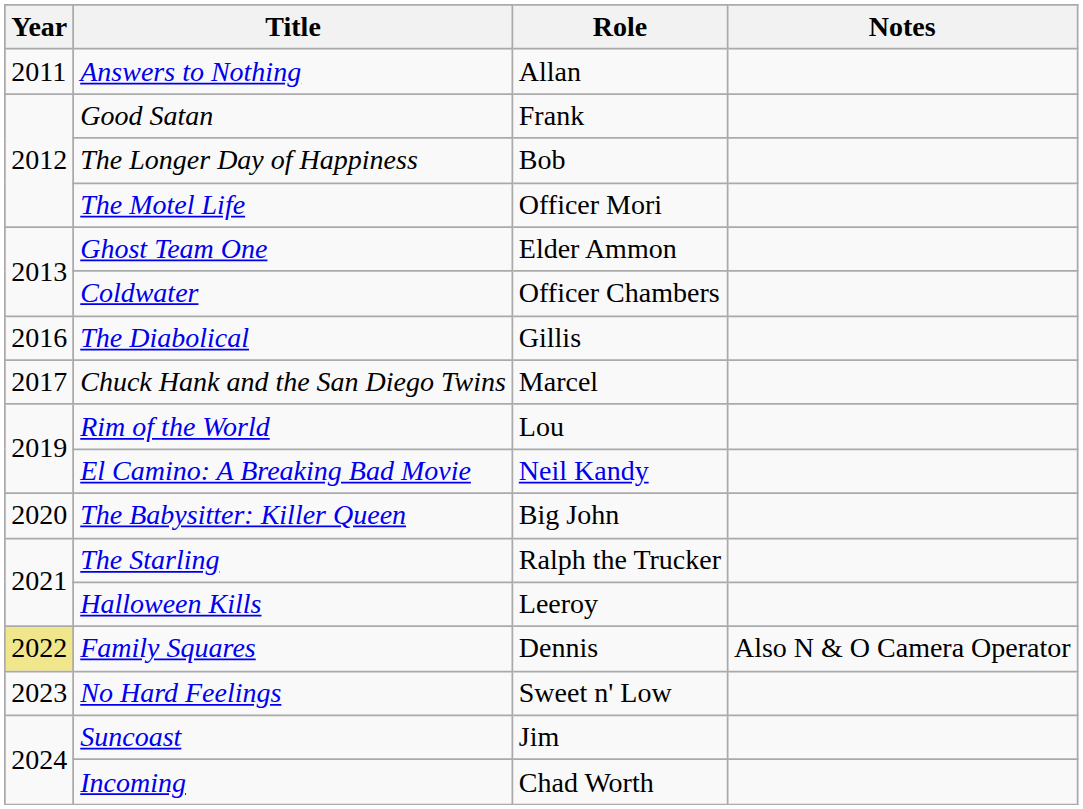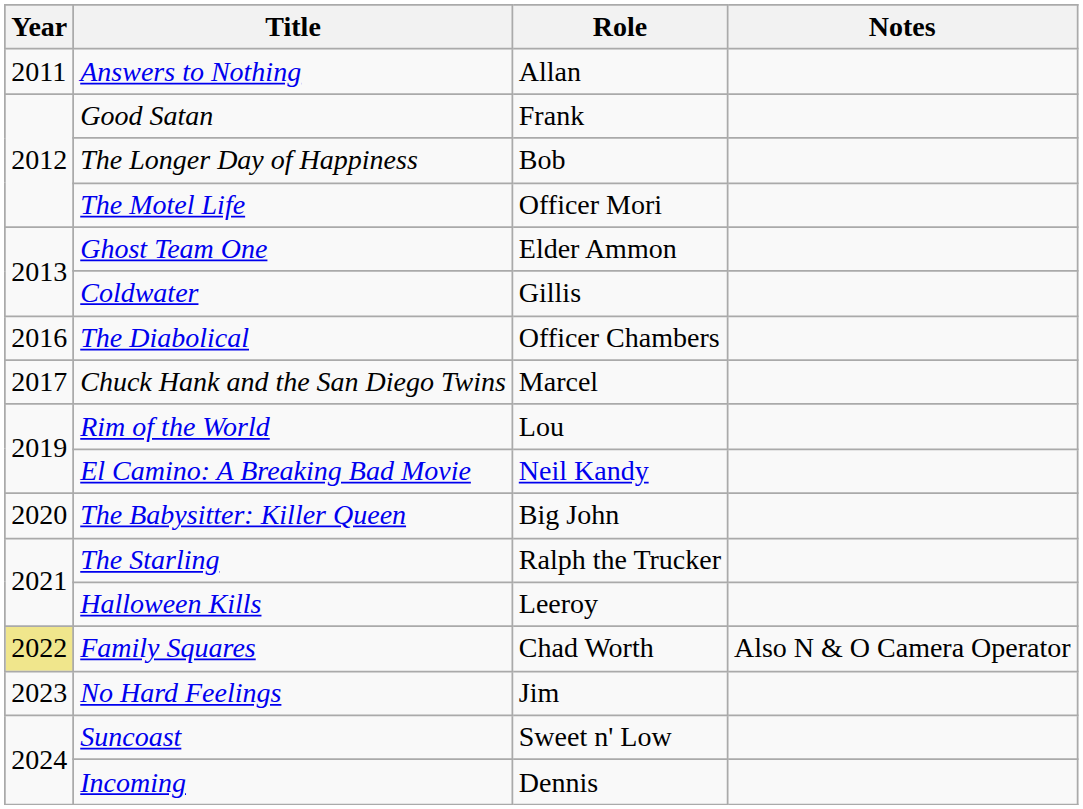Coldwater | Role: Officer Chambers -> Gillis
The Diabolical | Role: Gillis -> Officer Chambers
Family Squares | Role: Dennis -> Chad Worth
No Hard Feelings | Role: Sweet n' Low -> Jim
Suncoast | Role: Jim -> Sweet n' Low
Incoming | Role: Chad Worth -> Dennis
